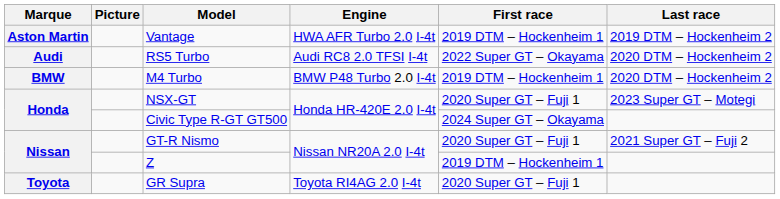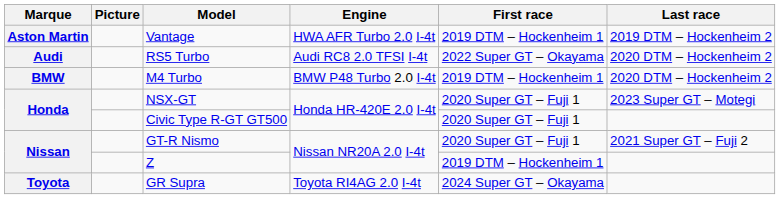Civic Type R-GT GT500 | First race: 2024 Super GT – Okayama -> 2020 Super GT – Fuji 1
GR Supra | First race: 2020 Super GT – Fuji 1 -> 2024 Super GT – Okayama
